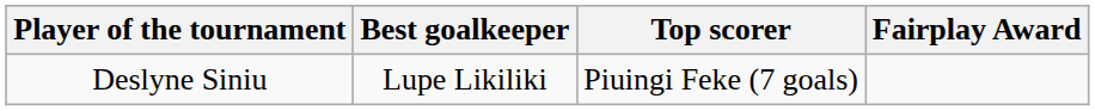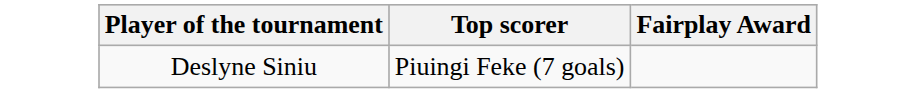- column: Best goalkeeper | Lupe Likiliki
